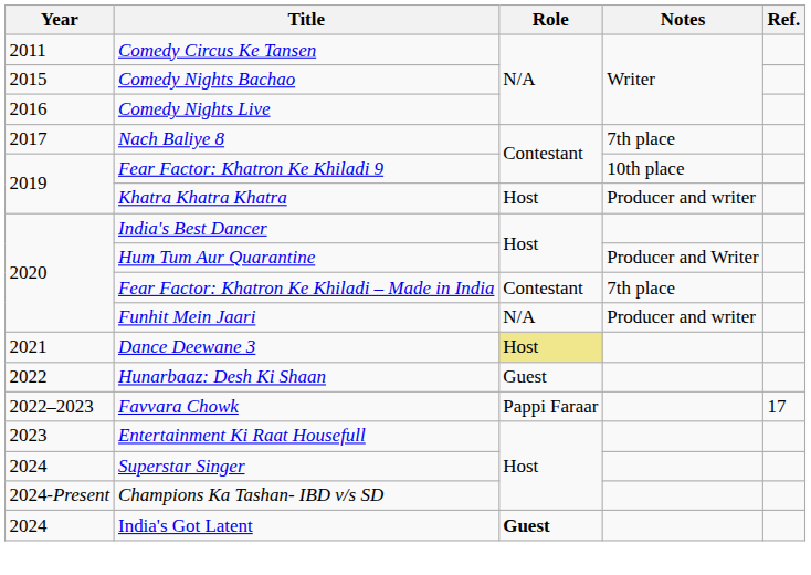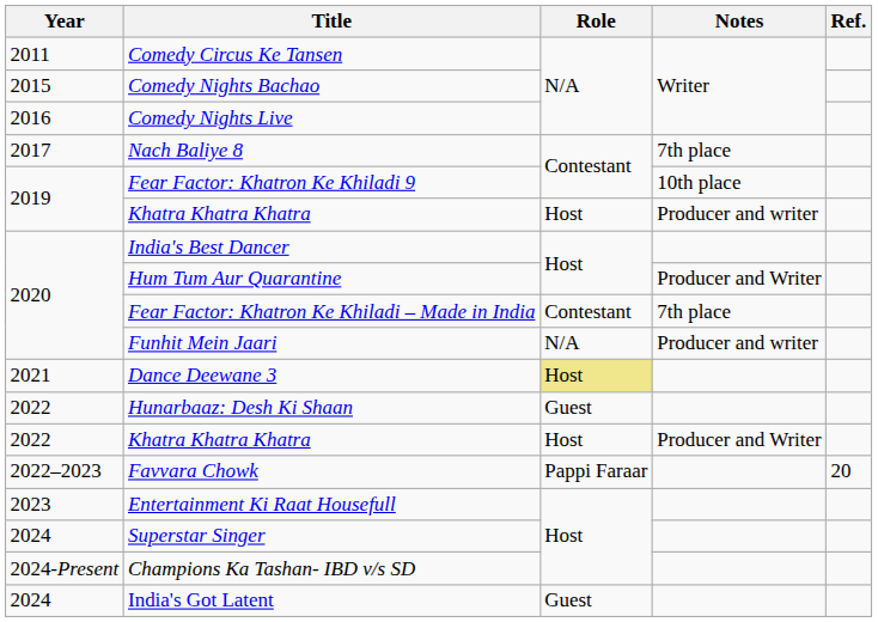+ row: 2022 | Khatra Khatra Khatra | Host | Producer and Writer
Favvara Chowk | Ref.: 17 -> 20
India's Got Latent | Role: bold -> normal
